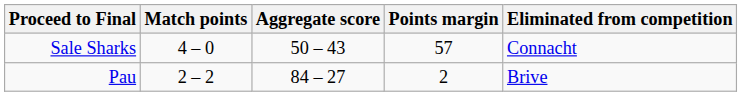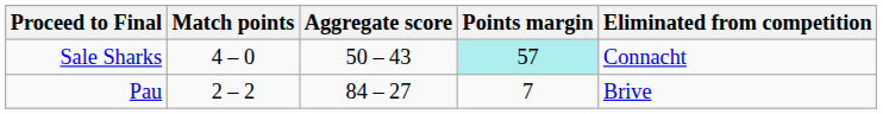Sale Sharks | Points margin: no background -> paleturquoise background
Pau | Points margin: 2 -> 7
